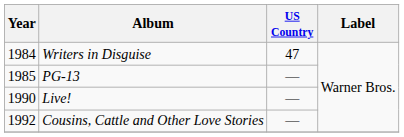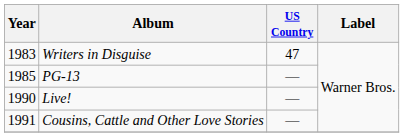Writers in Disguise | Year: 1984 -> 1983
Cousins, Cattle and Other Love Stories | Year: 1992 -> 1991
